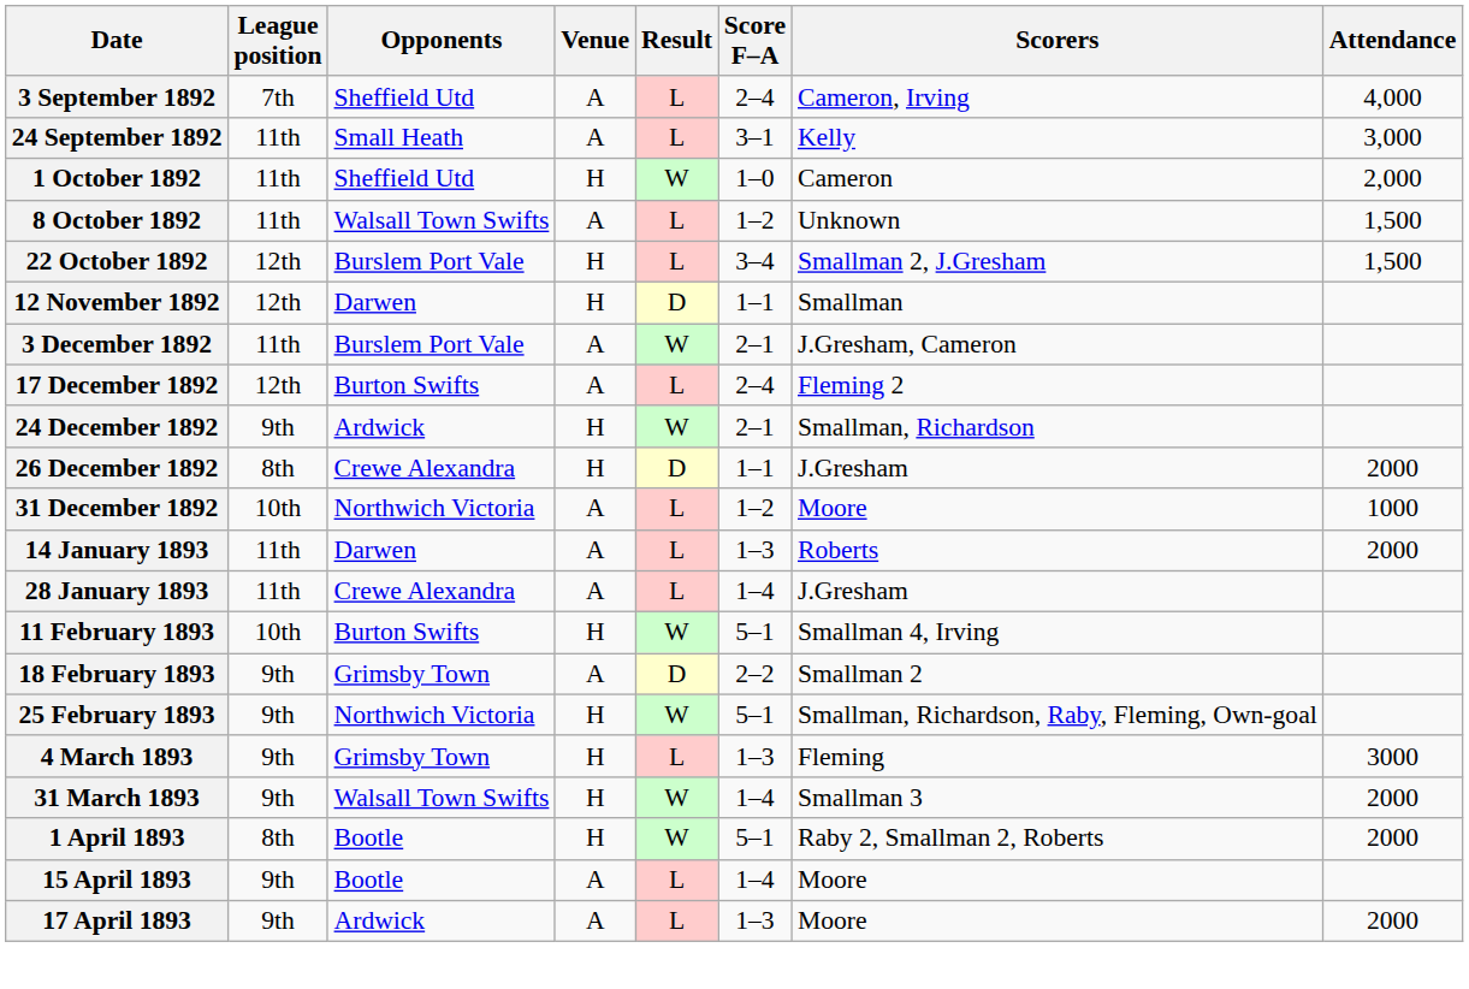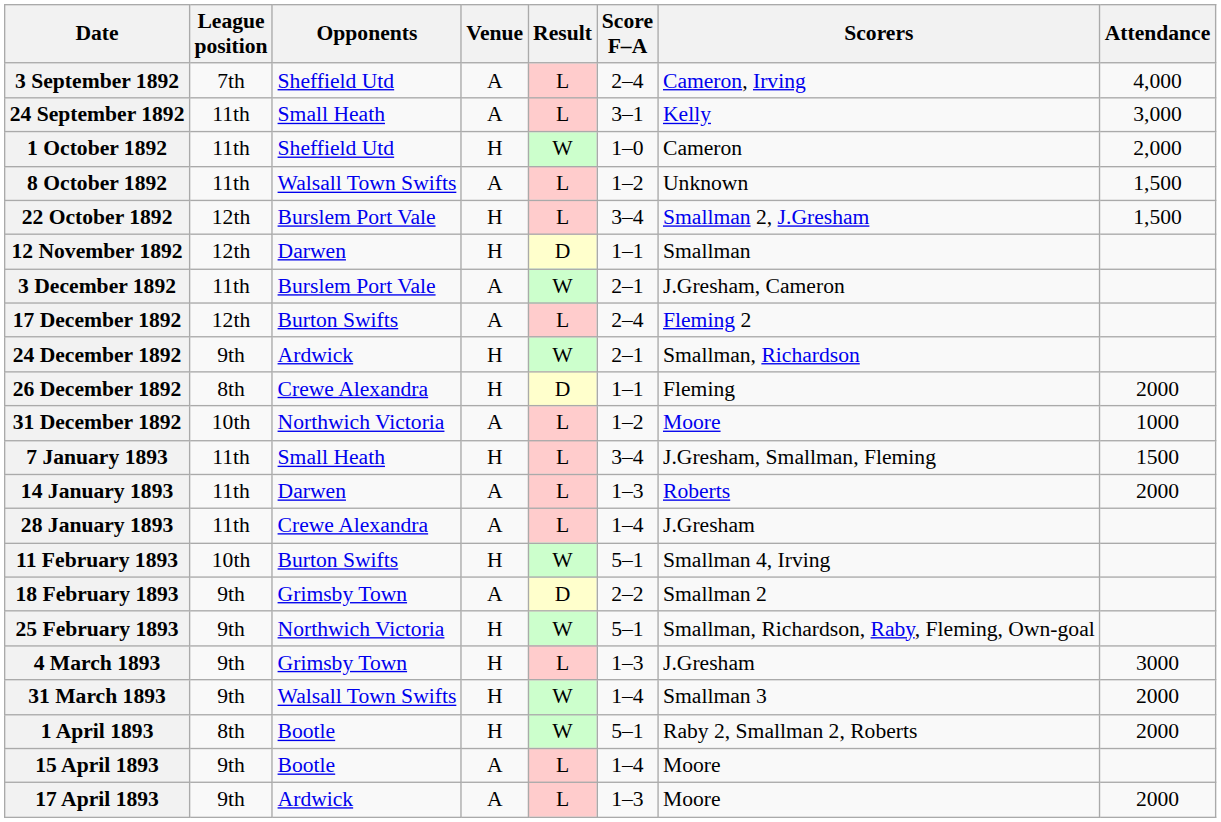26 December 1892 | Scorers: J.Gresham -> Fleming
+ row: 7 January 1893 | 11th | Small Heath | H | L | 3–4 | J.Gresham, Smallman, Fleming | 1500
4 March 1893 | Scorers: Fleming -> J.Gresham
